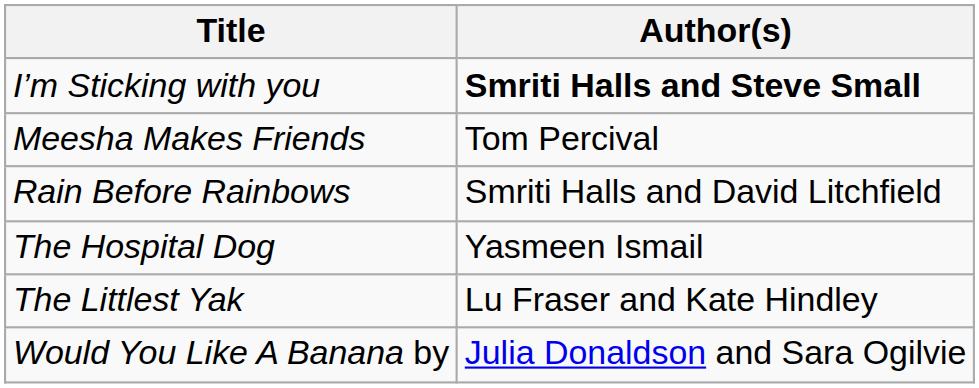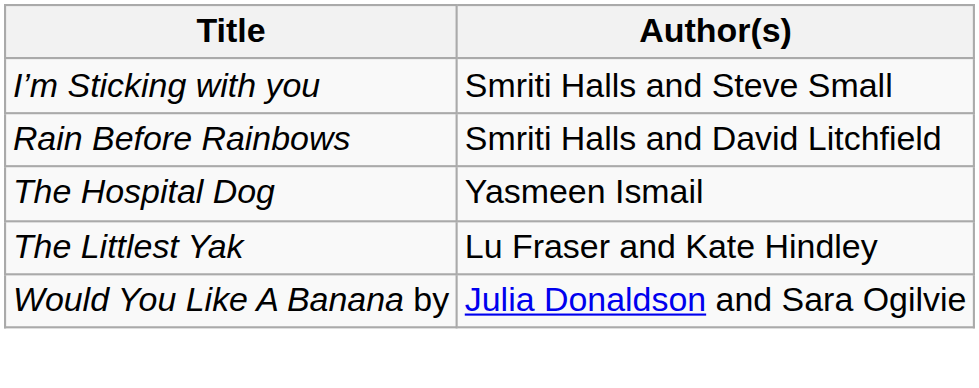I’m Sticking with you | Author(s): bold -> normal
- row: Meesha Makes Friends | Tom Percival
